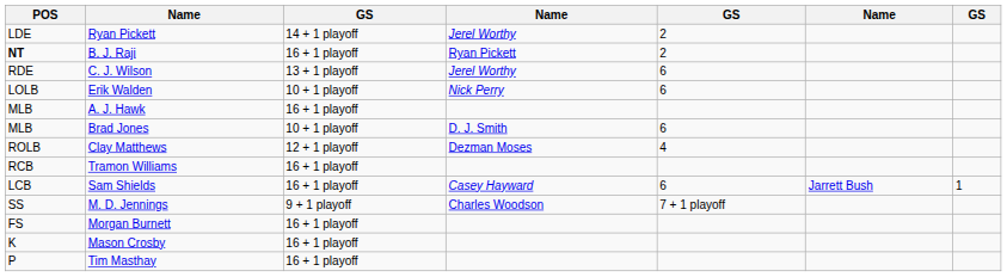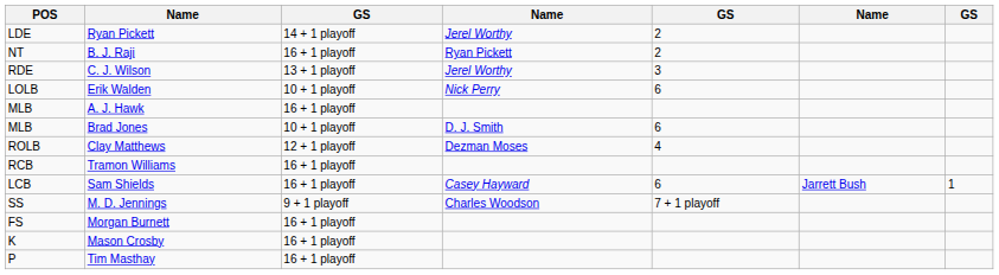B. J. Raji | POS: bold -> normal
C. J. Wilson | column 5: 6 -> 3
